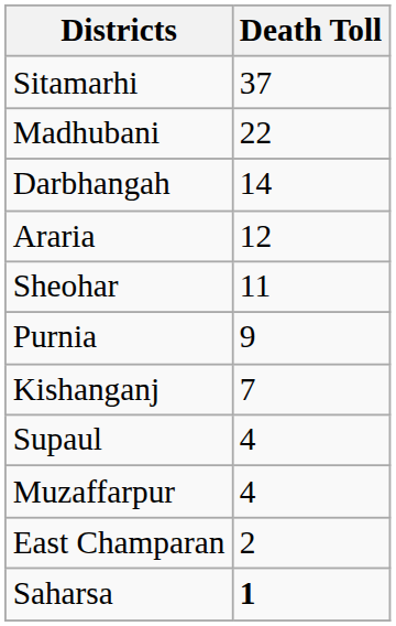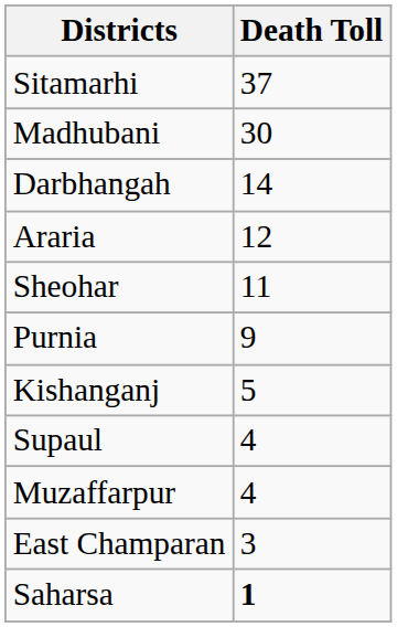Madhubani | Death Toll: 22 -> 30
Kishanganj | Death Toll: 7 -> 5
East Champaran | Death Toll: 2 -> 3
